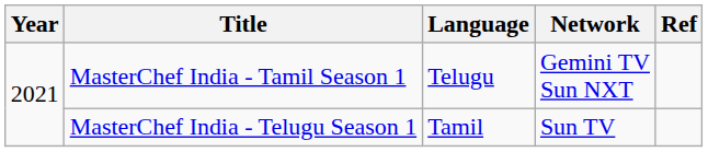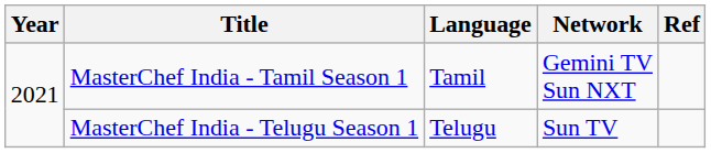MasterChef India - Tamil Season 1 | Language: Telugu -> Tamil
MasterChef India - Telugu Season 1 | Language: Tamil -> Telugu
